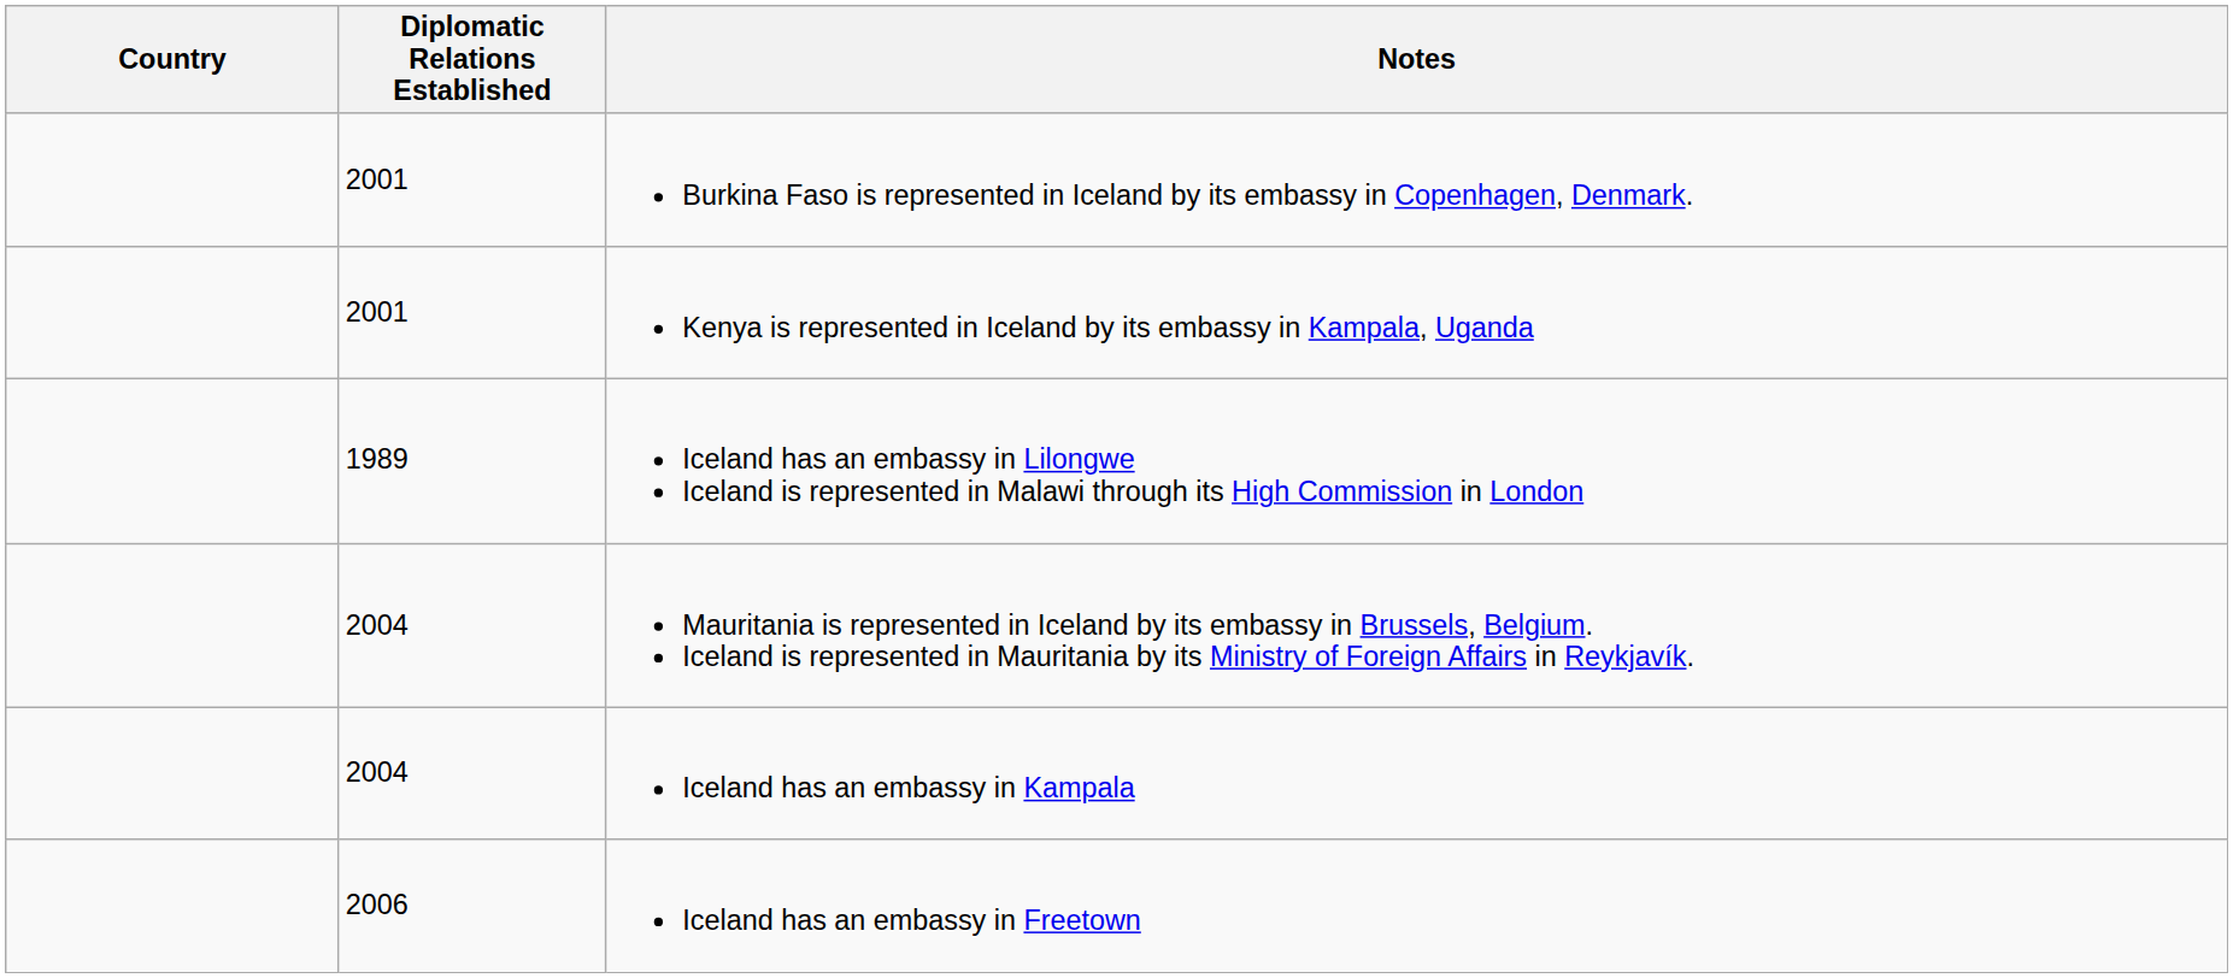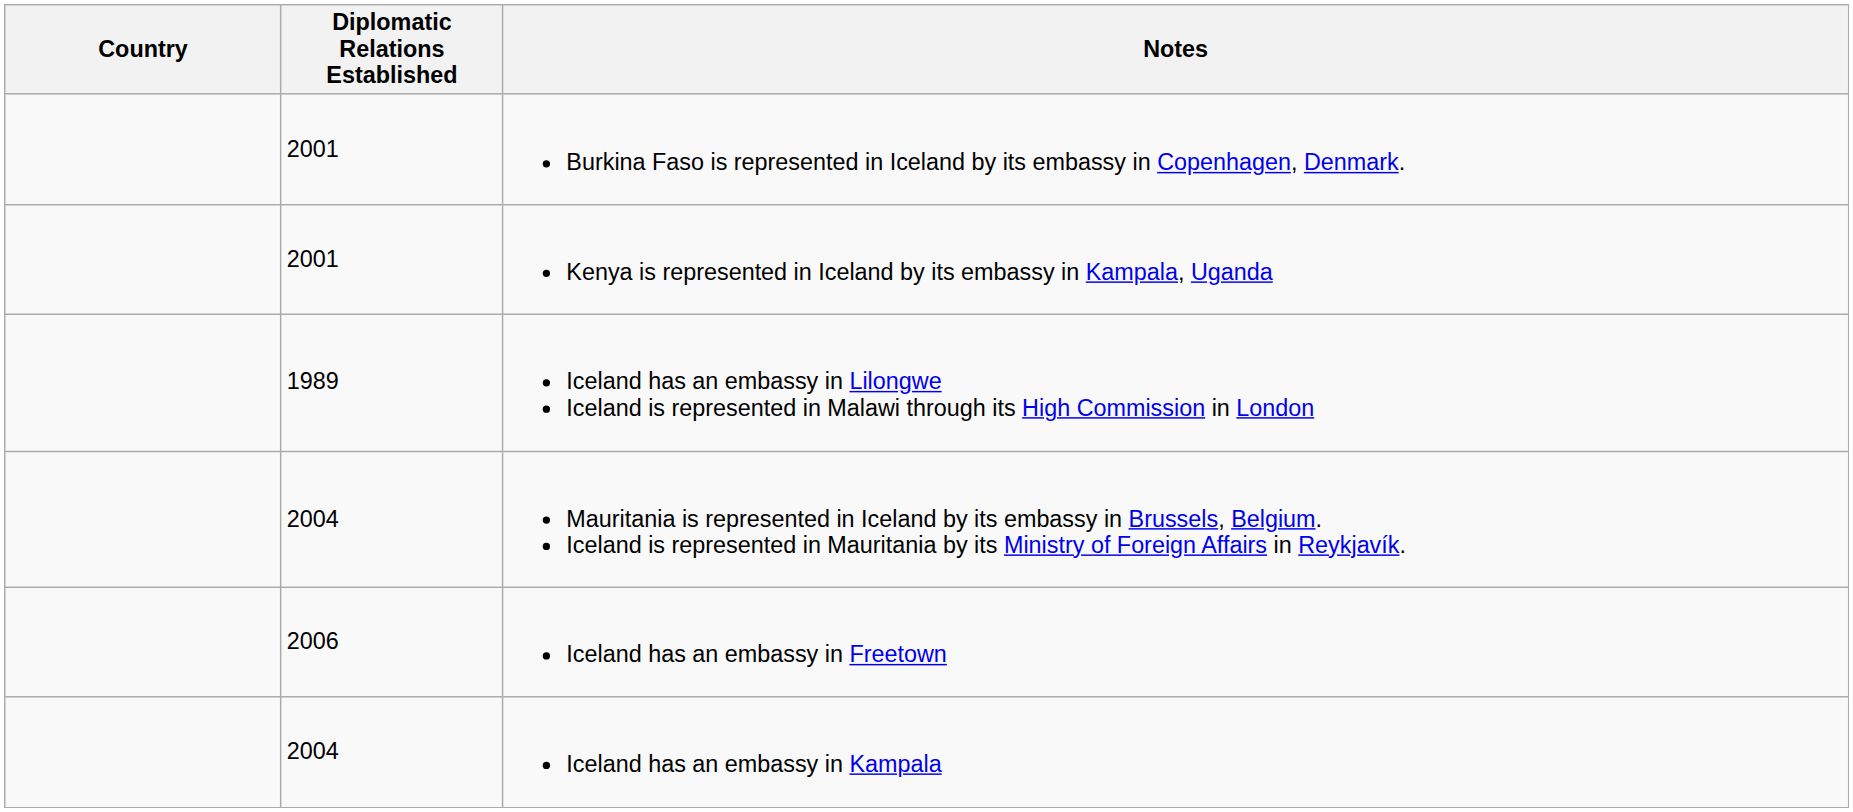rows swapped: Iceland has an embassy in Freetown <-> Iceland has an embassy in Kampala
